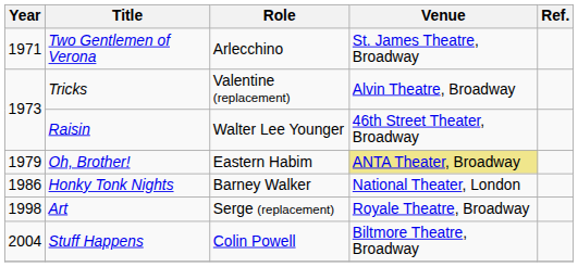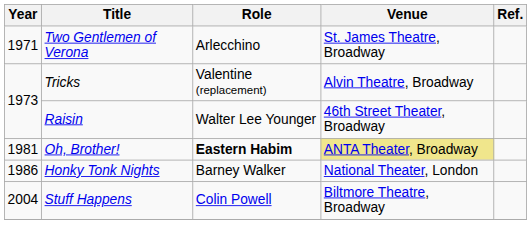Oh, Brother! | Year: 1979 -> 1981
Oh, Brother! | Role: normal -> bold
- row: 1998 | Art | Serge (replacement) | Royale Theatre, Broadway
